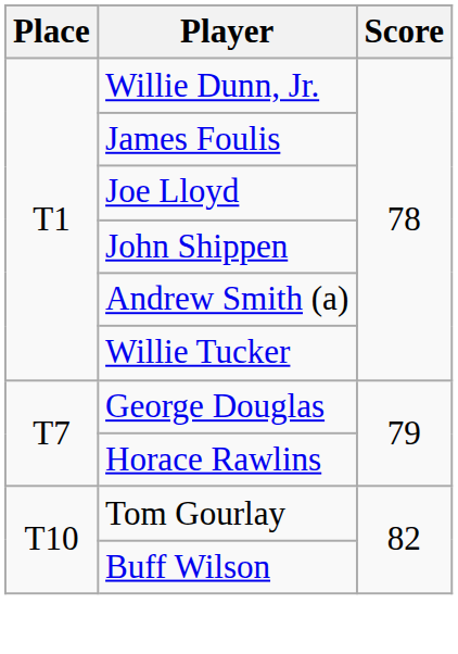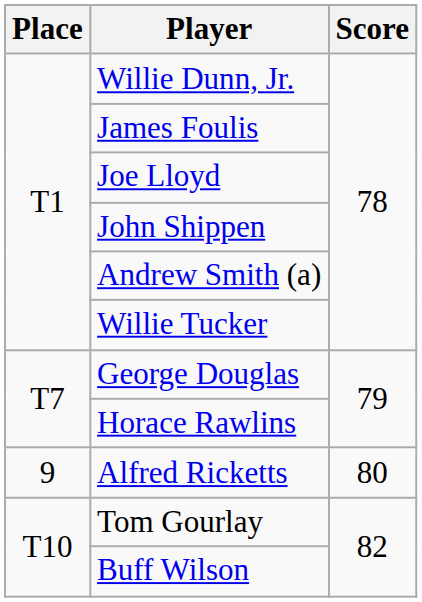+ row: 9 | Alfred Ricketts | 80
